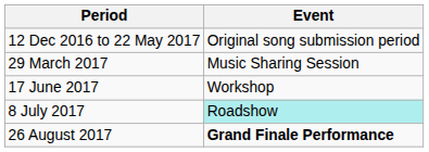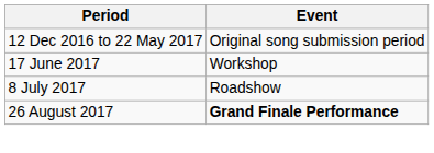- row: 29 March 2017 | Music Sharing Session
8 July 2017 | Event: paleturquoise background -> no background
